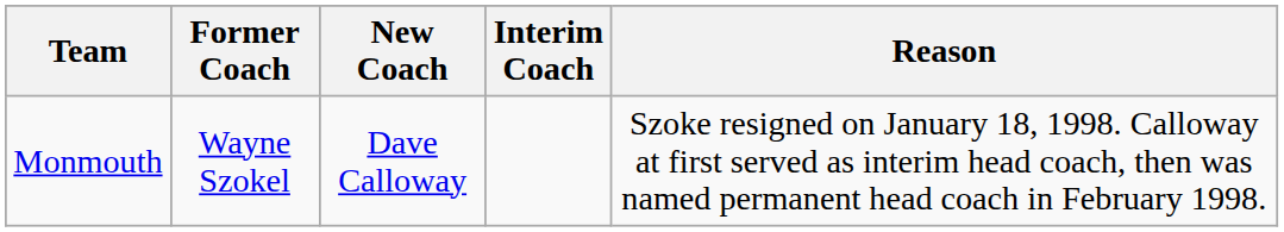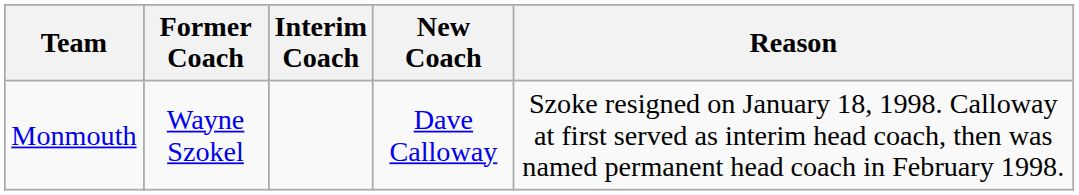columns swapped: Interim Coach <-> New Coach
